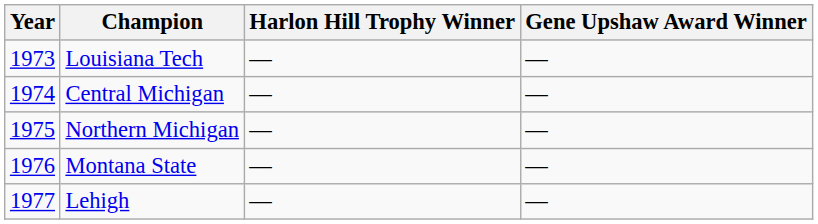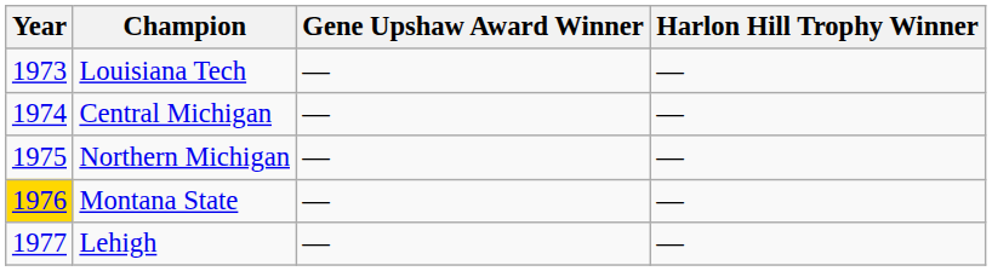columns swapped: Harlon Hill Trophy Winner <-> Gene Upshaw Award Winner
Montana State | Year: no background -> gold background
